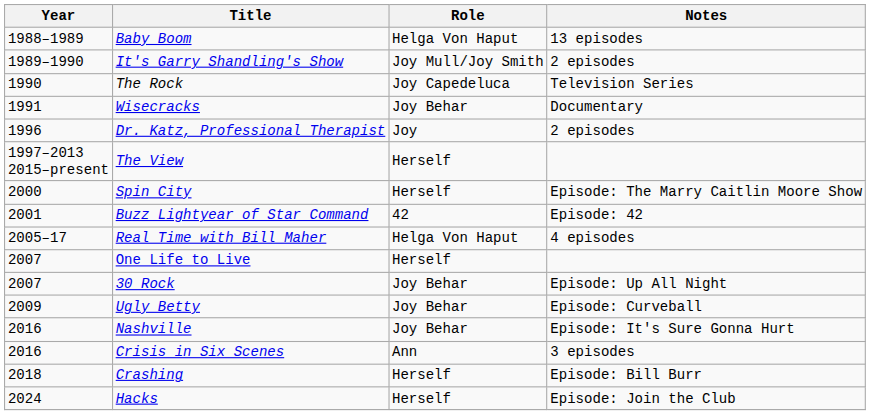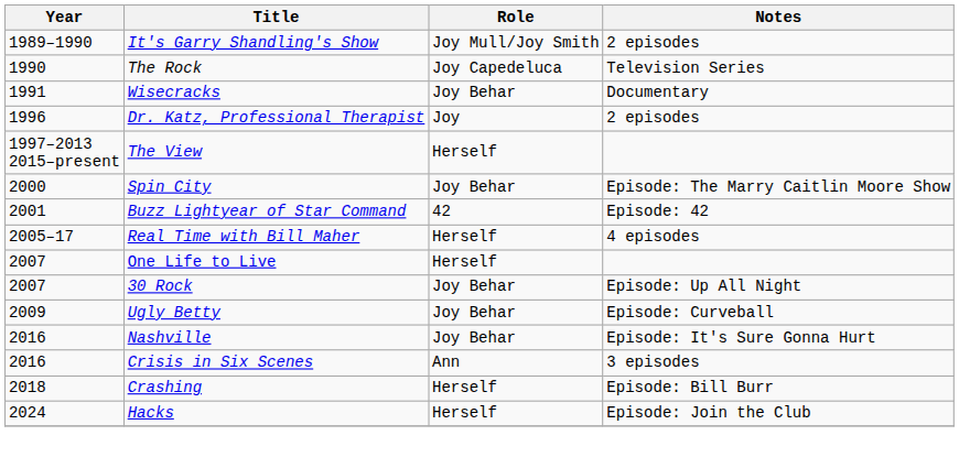- row: 1988–1989 | Baby Boom | Helga Von Haput | 13 episodes
Spin City | Role: Herself -> Joy Behar
Real Time with Bill Maher | Role: Helga Von Haput -> Herself
